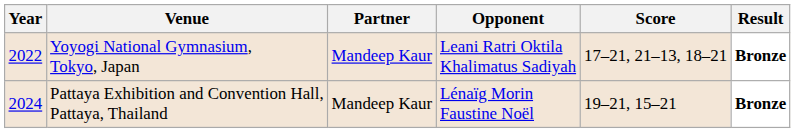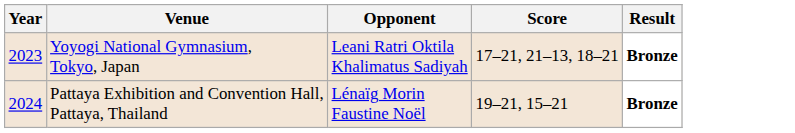- column: Partner | Mandeep Kaur | Mandeep Kaur
Yoyogi National Gymnasium, Tokyo, Japan | Year: 2022 -> 2023
